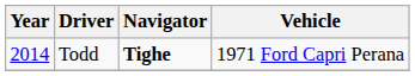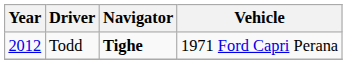Todd | Year: 2014 -> 2012
